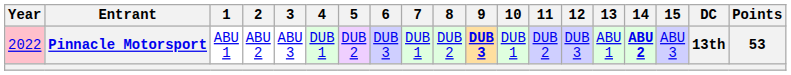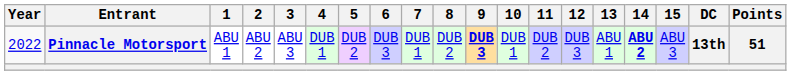Pinnacle Motorsport | Year: pink background -> no background
Pinnacle Motorsport | Points: 53 -> 51
